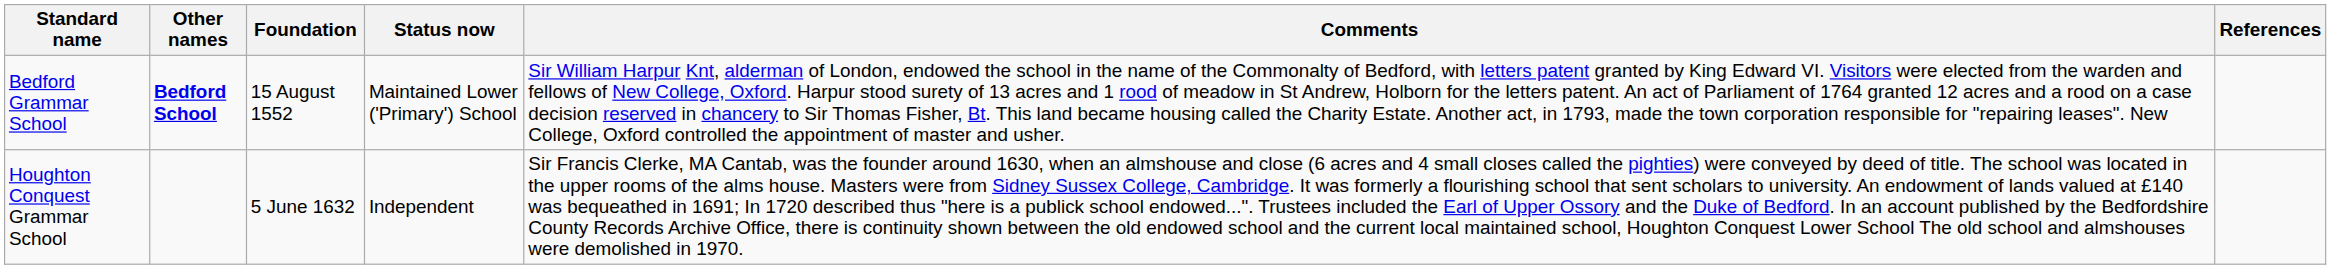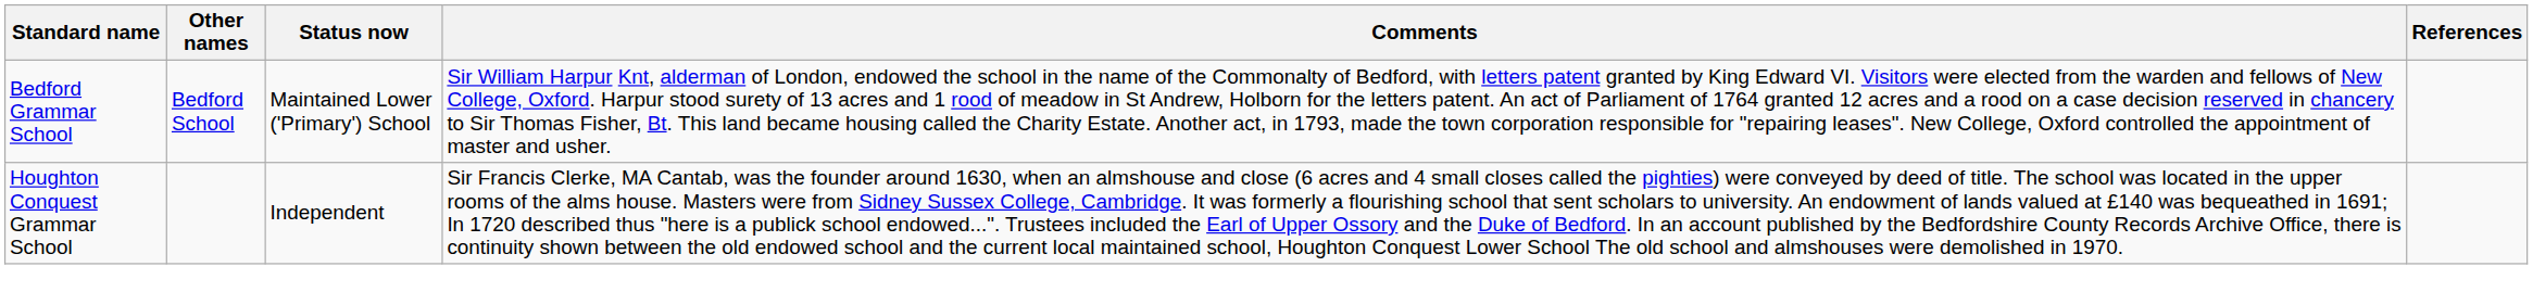- column: Foundation | 15 August 1552 | 5 June 1632
Bedford Grammar School | Other names: bold -> normal
